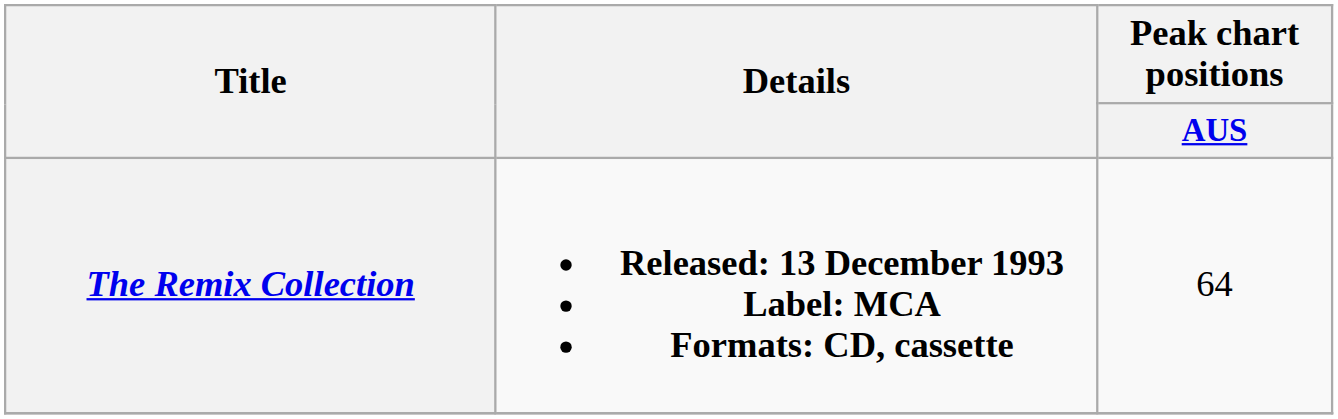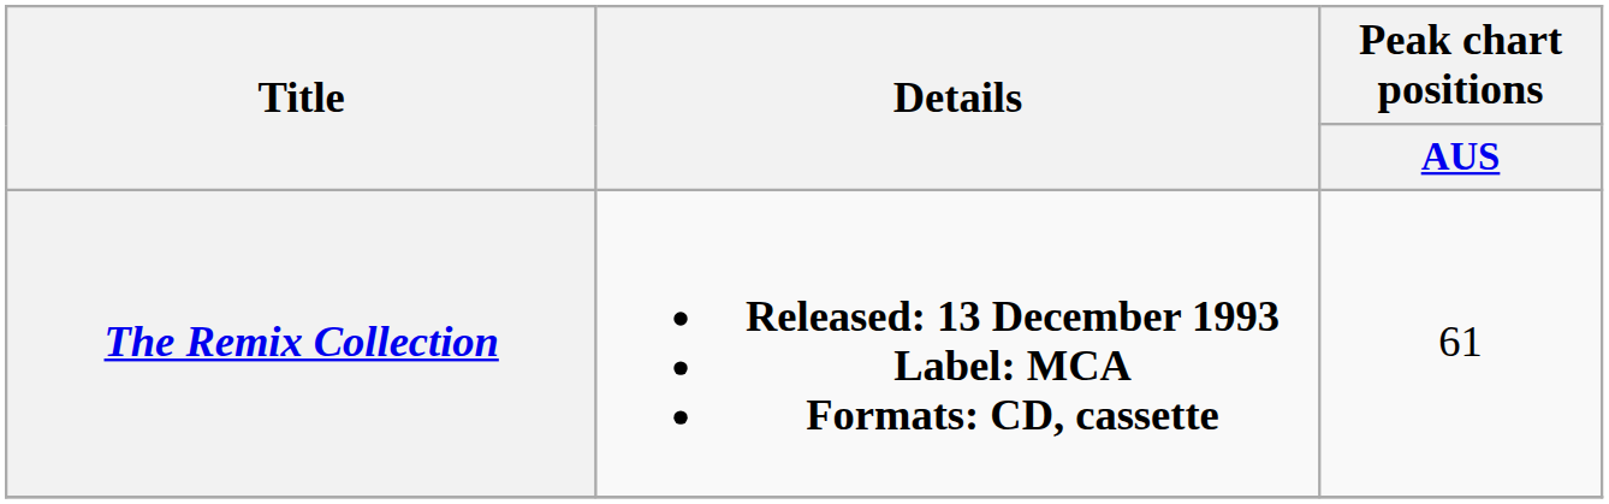The Remix Collection | Peak chart positions / AUS: 64 -> 61
